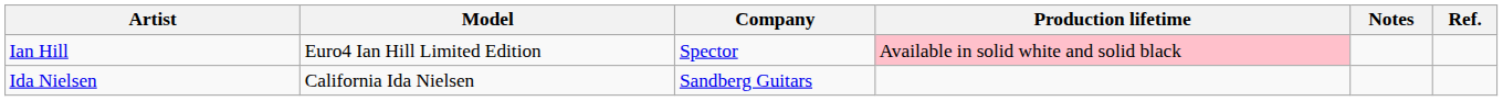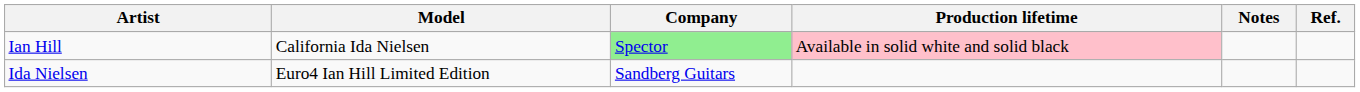Ian Hill | Model: Euro4 Ian Hill Limited Edition -> California Ida Nielsen
Ian Hill | Company: no background -> lightgreen background
Ida Nielsen | Model: California Ida Nielsen -> Euro4 Ian Hill Limited Edition
